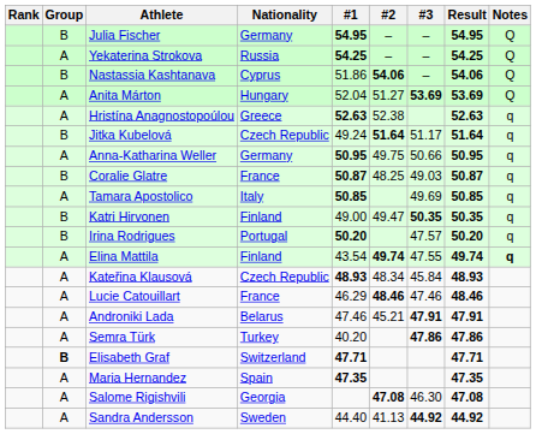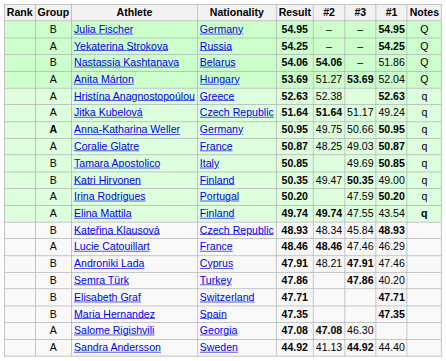columns swapped: #1 <-> Result
Nastassia Kashtanava | Nationality: Cyprus -> Belarus
Jitka Kubelová | Group: B -> A
Anna-Katharina Weller | Group: normal -> bold
Coralie Glatre | Group: B -> A
Tamara Apostolico | Group: A -> B
Irina Rodrigues | Group: B -> A
Irina Rodrigues | #3: 47.57 -> 47.59
Kateřina Klausová | Group: A -> B
Androniki Lada | Group: A -> B
Androniki Lada | Nationality: Belarus -> Cyprus
Androniki Lada | #2: 45.21 -> 48.21
Semra Türk | Group: A -> B
Elisabeth Graf | Group: bold -> normal
Maria Hernandez | Group: A -> B
